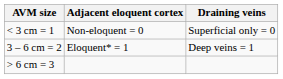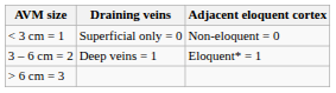columns swapped: Adjacent eloquent cortex <-> Draining veins
